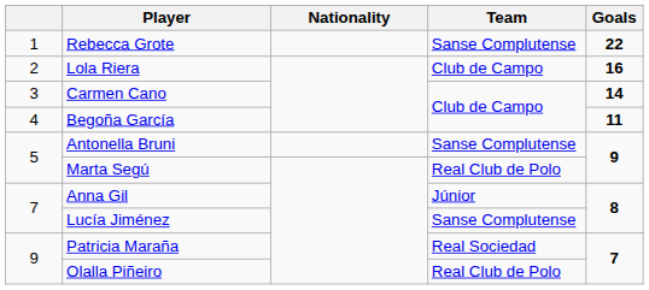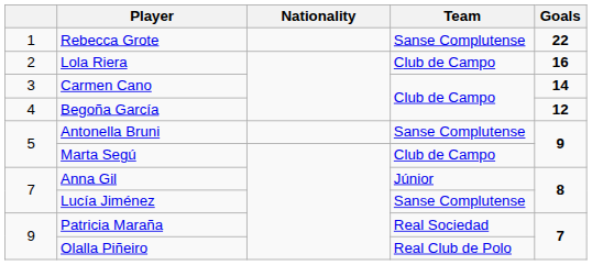Begoña García | Goals: 11 -> 12
Marta Segú | Team: Real Club de Polo -> Club de Campo
